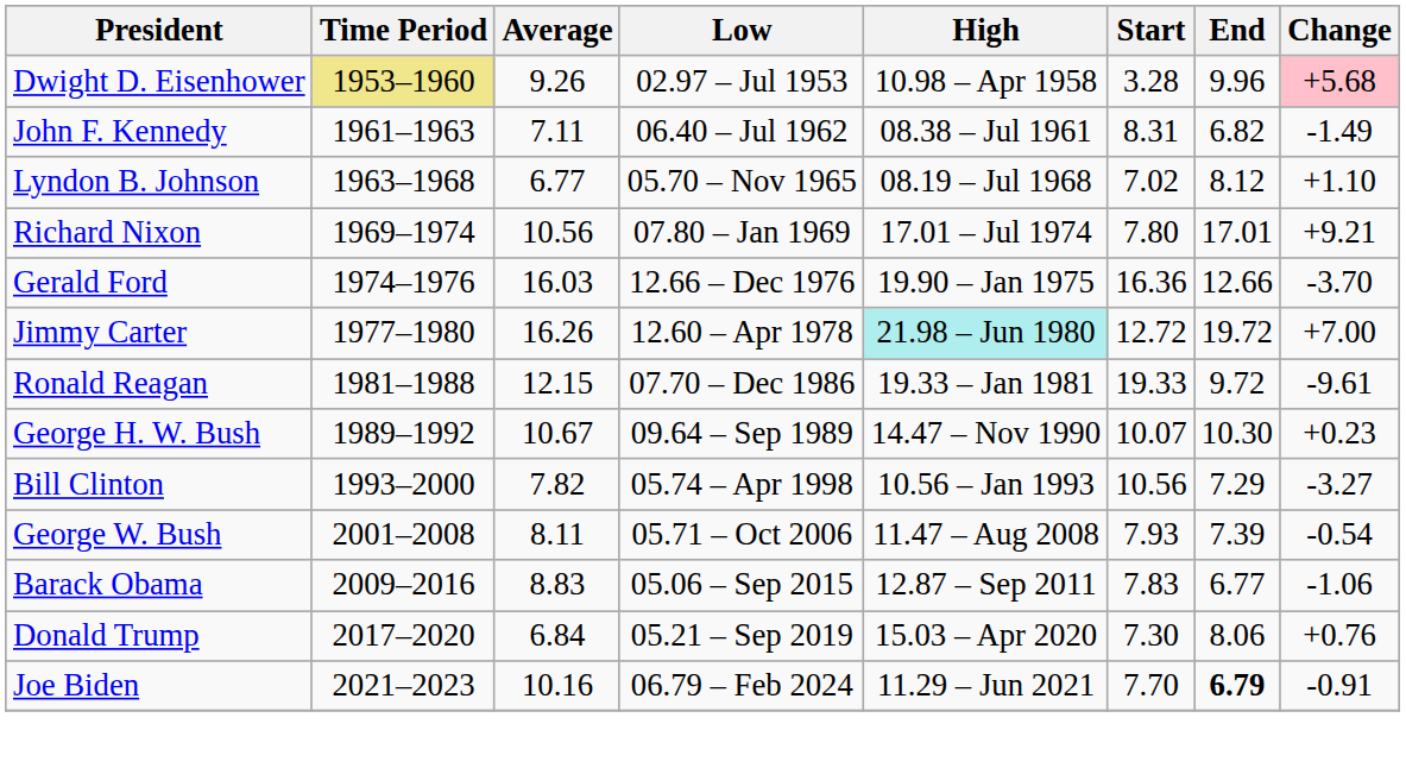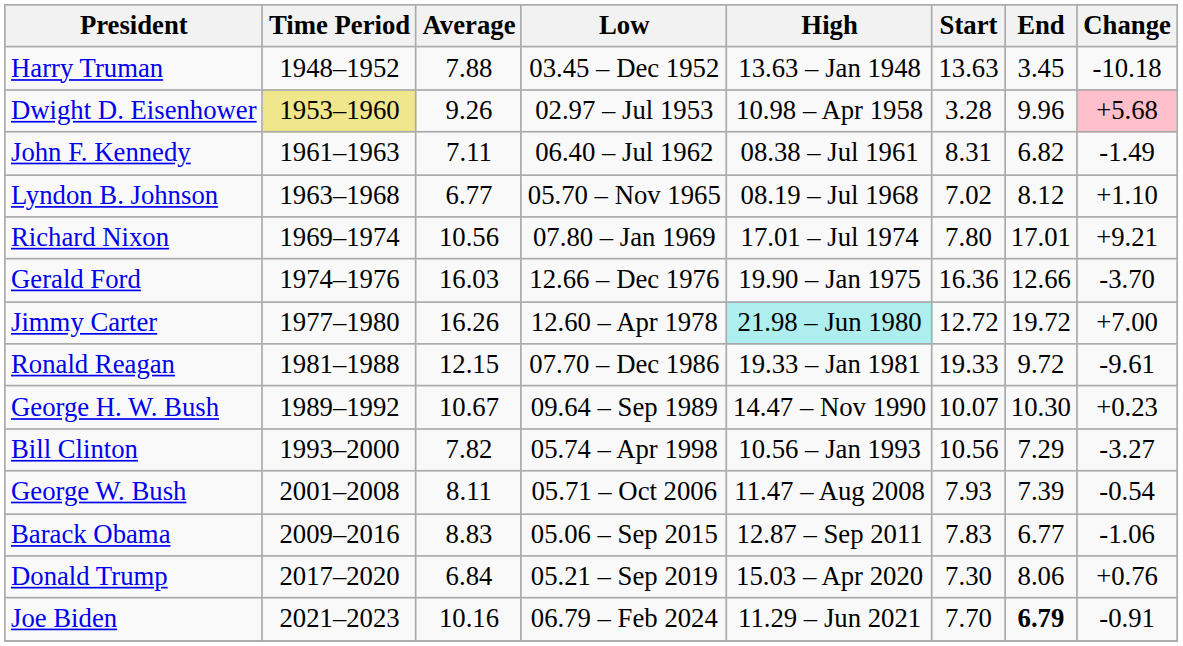+ row: Harry Truman | 1948–1952 | 7.88 | 03.45 – Dec 1952 | 13.63 – Jan 1948 | 13.63 | 3.45 | -10.18
